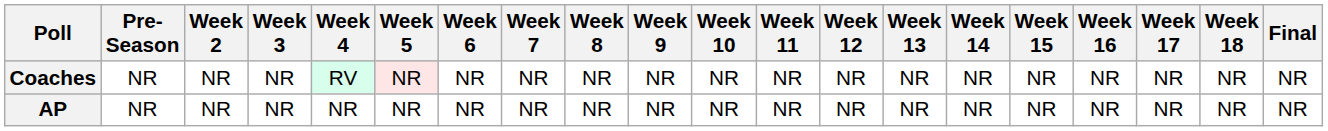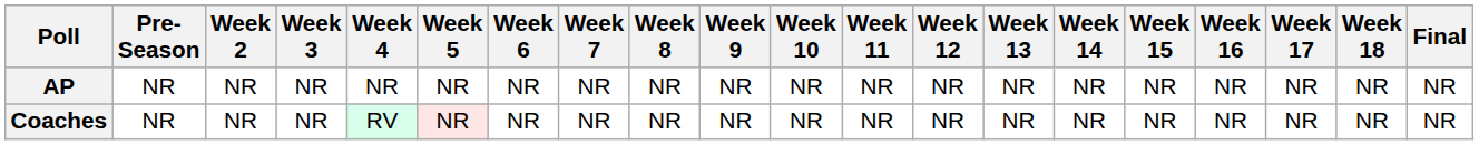rows swapped: AP <-> Coaches
